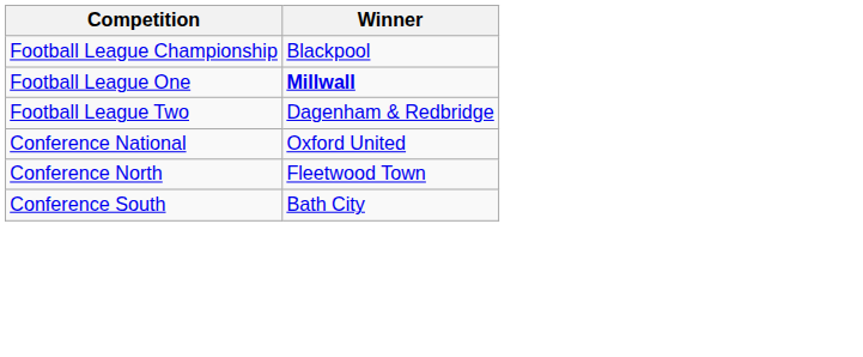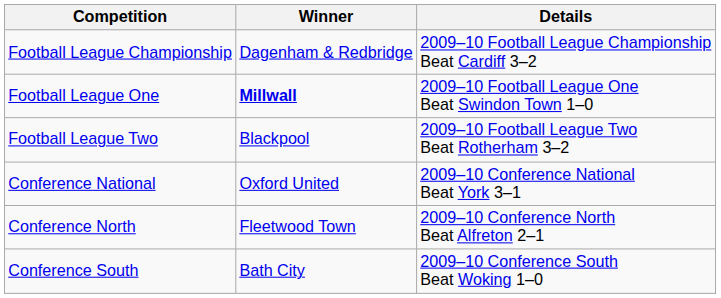+ column: Details | 2009–10 Football League Championship Beat Cardiff 3–2 | 2009–10 Football League One Beat Swindon Town 1–0 | 2009–10 Football League Two Beat Rotherham 3–2 | 2009–10 Conference National Beat York 3–1 | 2009–10 Conference North Beat Alfreton 2–1 | 2009–10 Conference South Beat Woking 1–0
Football League Championship | Winner: Blackpool -> Dagenham & Redbridge
Football League Two | Winner: Dagenham & Redbridge -> Blackpool
